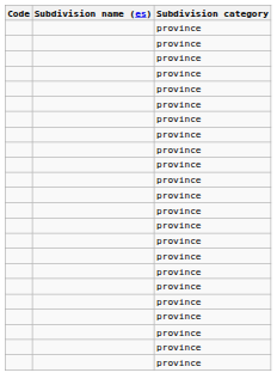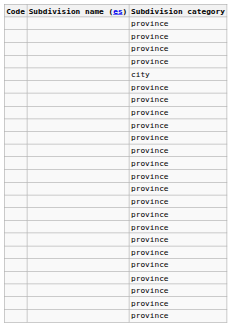+ row: city
